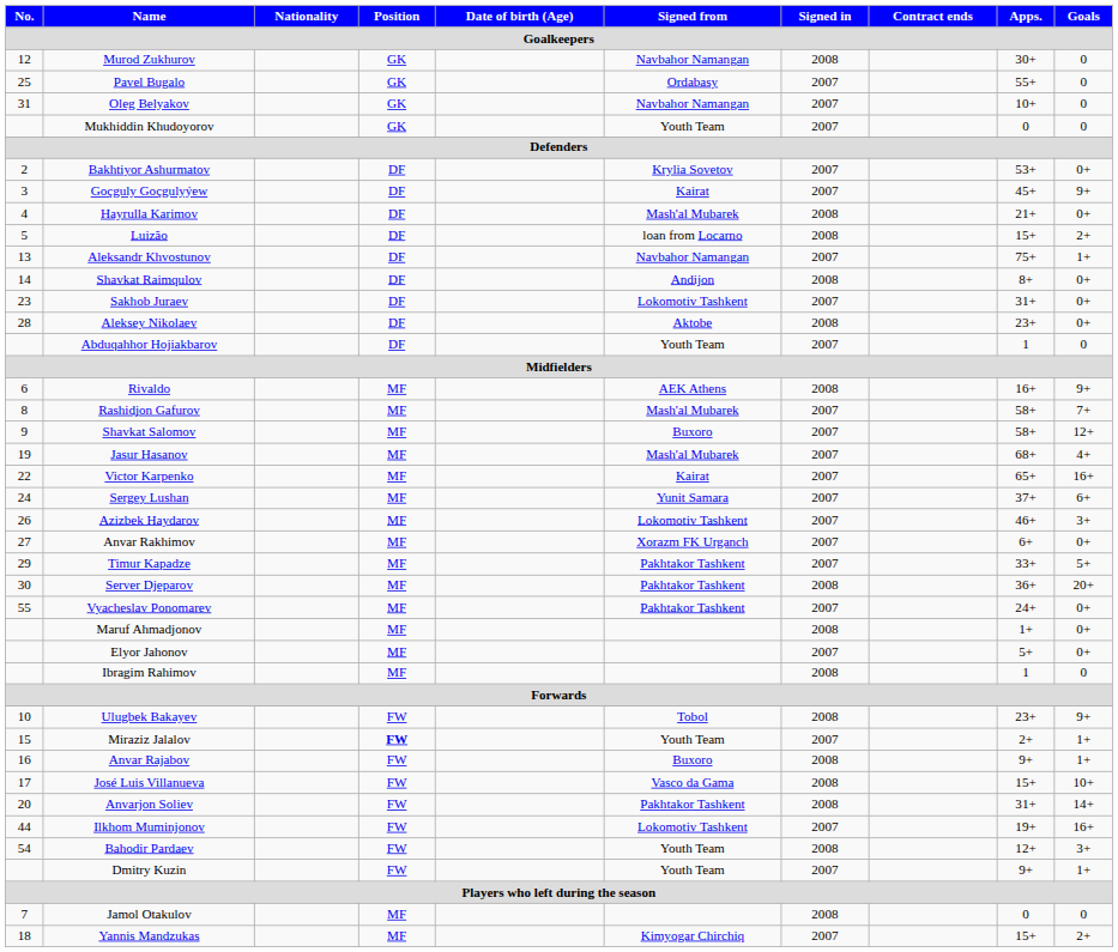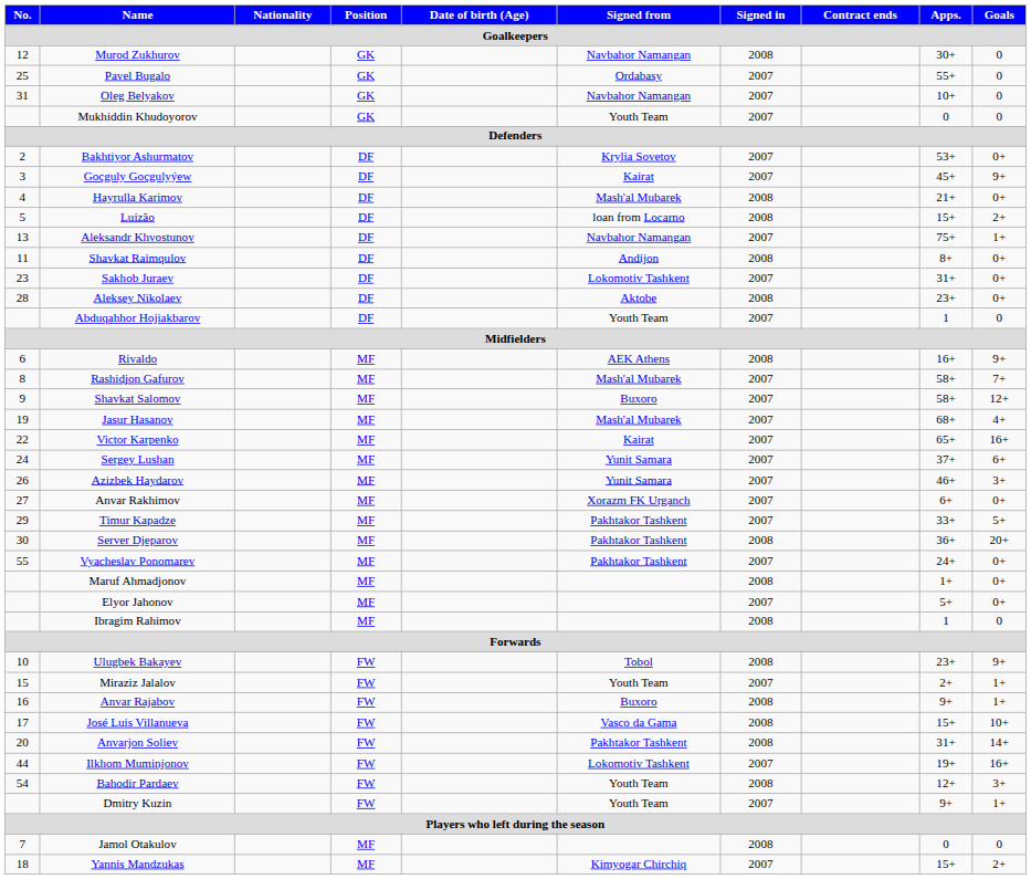Shavkat Raimqulov | No.: 14 -> 11
Azizbek Haydarov | Signed from: Lokomotiv Tashkent -> Yunit Samara
Miraziz Jalalov | Position: bold -> normal
